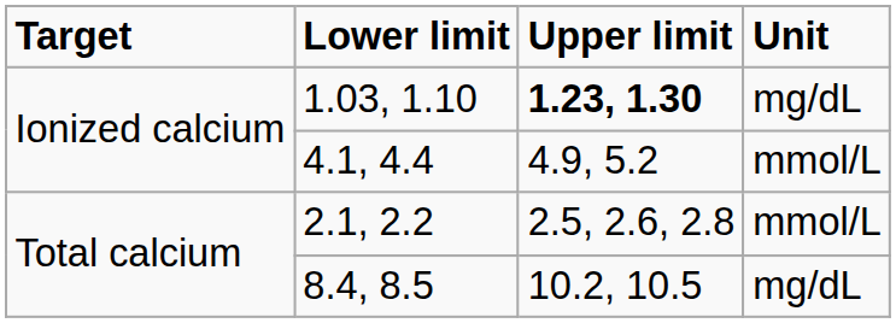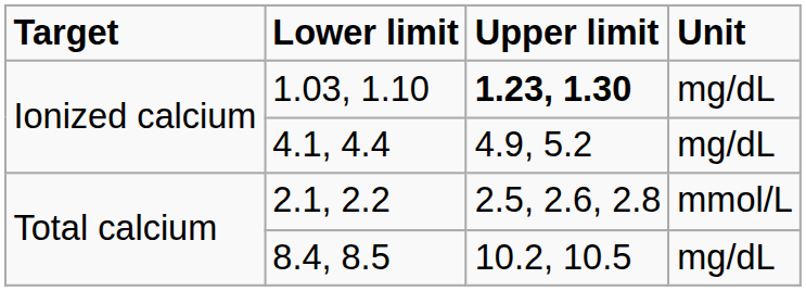4.1, 4.4 | Unit: mmol/L -> mg/dL
